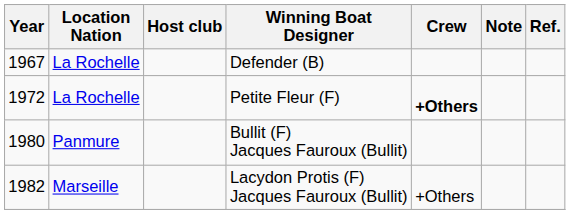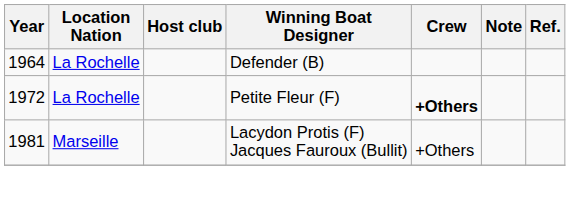Defender (B) | Year: 1967 -> 1964
- row: 1980 | Panmure | Bullit (F) Jacques Fauroux (Bullit)
Lacydon Protis (F) Jacques Fauroux (Bullit) | Year: 1982 -> 1981
